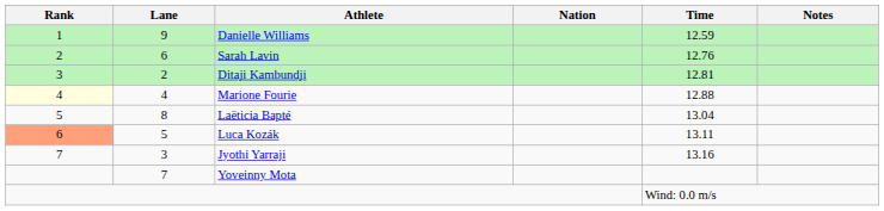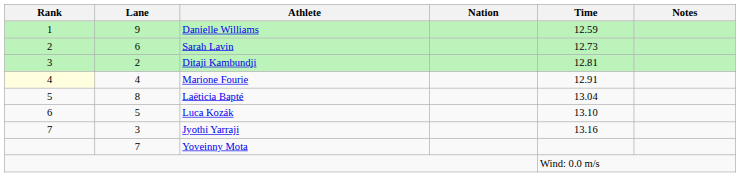Sarah Lavin | Time: 12.76 -> 12.73
Marione Fourie | Time: 12.88 -> 12.91
Luca Kozák | Rank: lightsalmon background -> no background
Luca Kozák | Time: 13.11 -> 13.10
